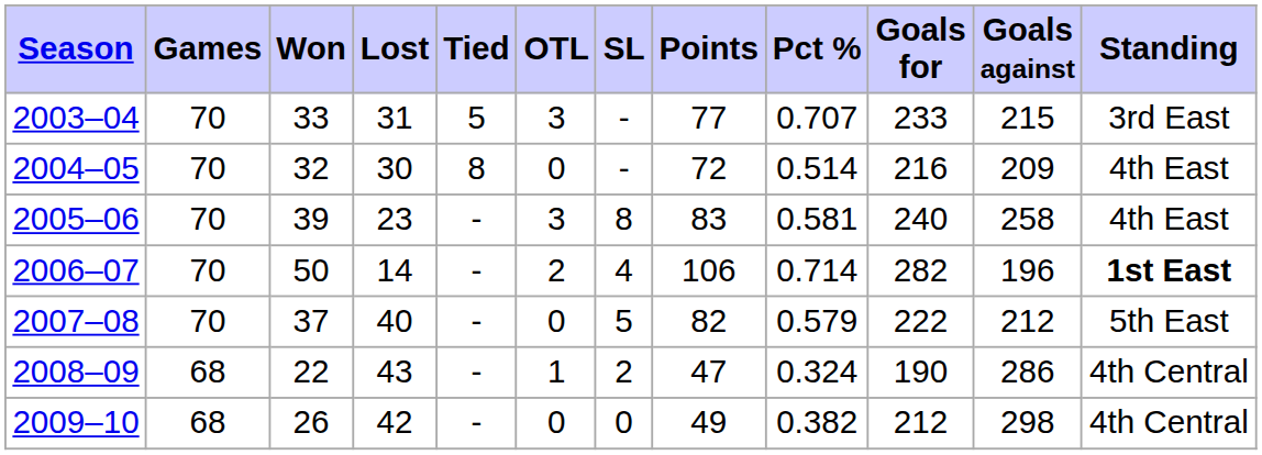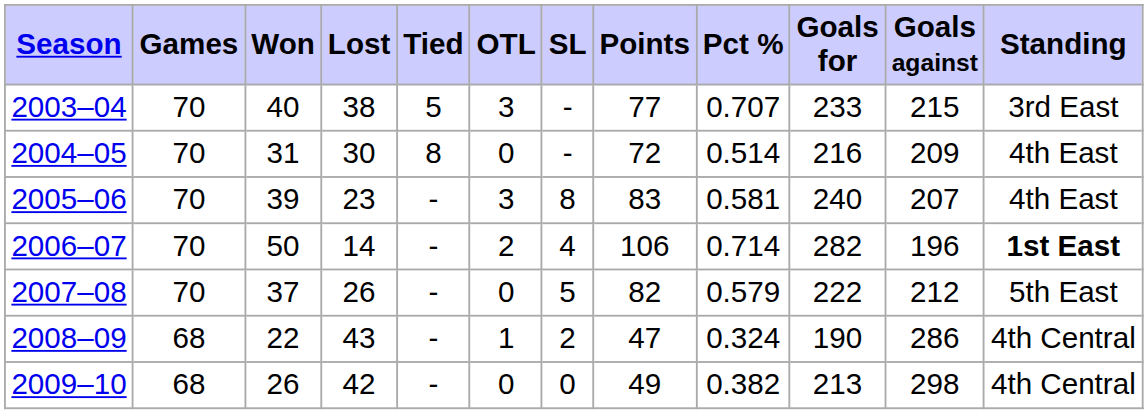2003–04 | Won: 33 -> 40
2003–04 | Lost: 31 -> 38
2004–05 | Won: 32 -> 31
2005–06 | Goals against: 258 -> 207
2007–08 | Lost: 40 -> 26
2009–10 | Goals for: 212 -> 213
